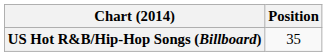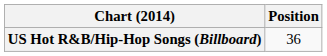US Hot R&B/Hip-Hop Songs (Billboard) | Position: 35 -> 36
